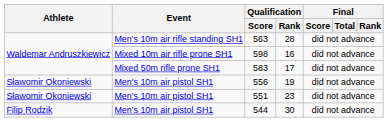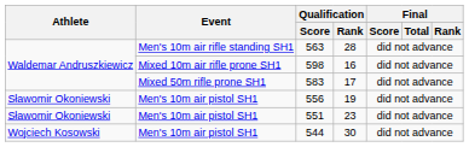544 | Athlete: Filip Rodzik -> Wojciech Kosowski
